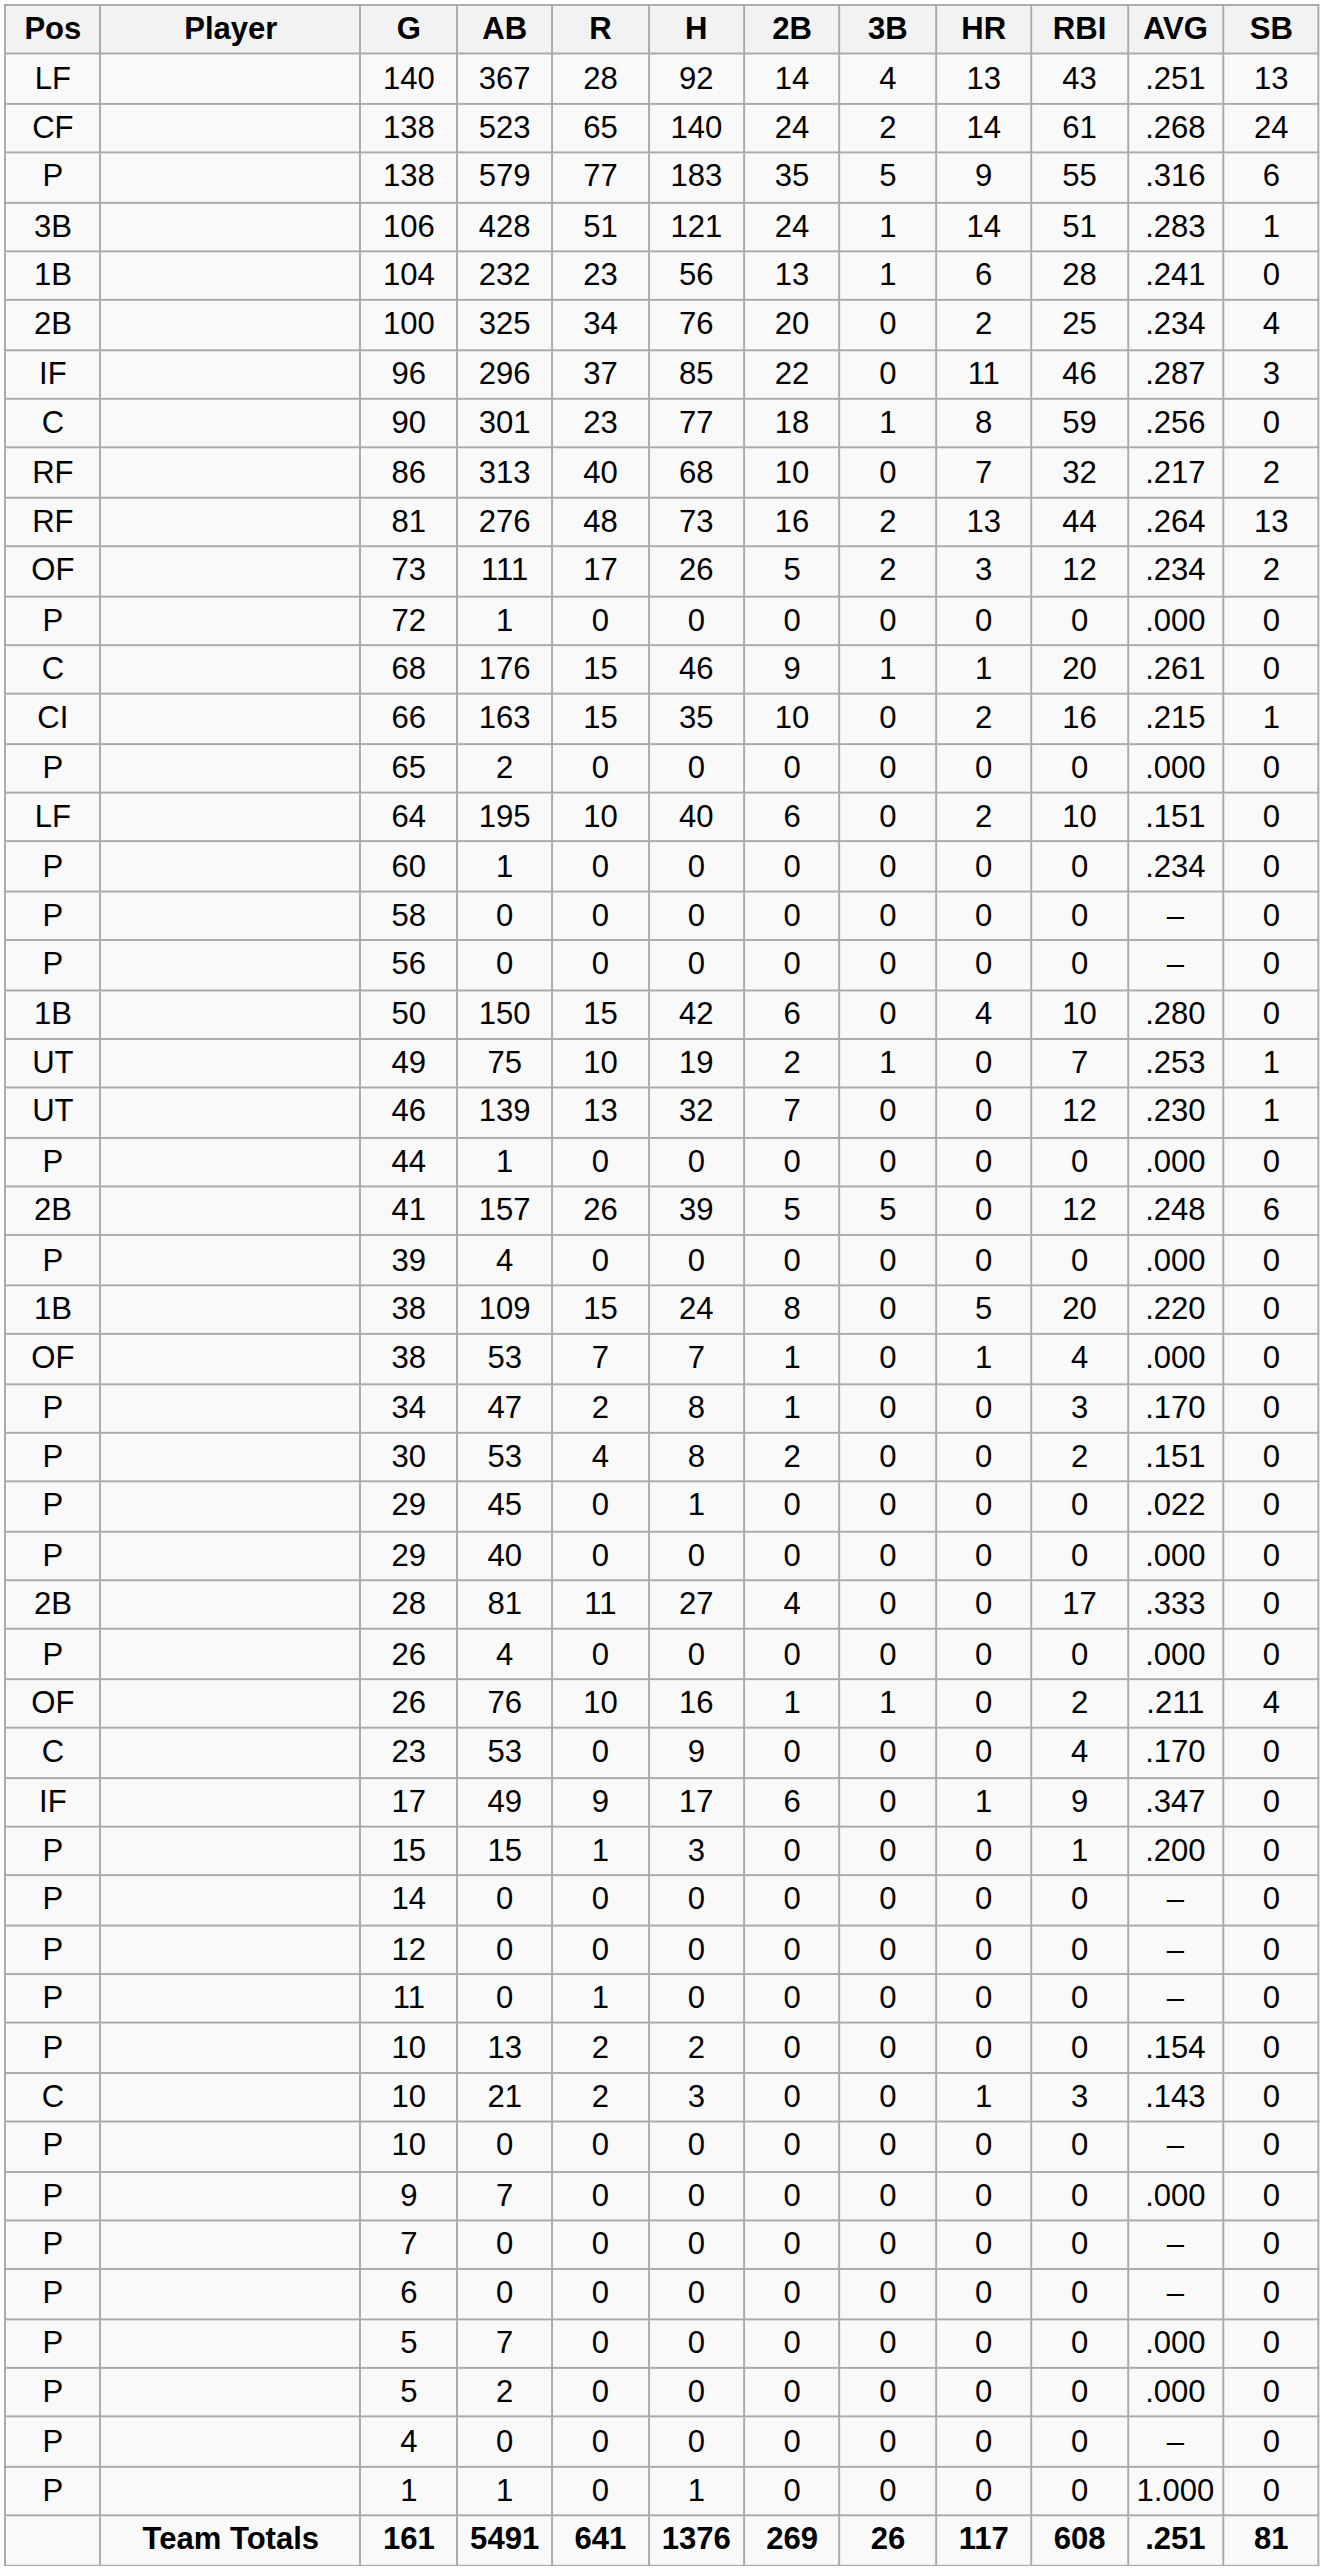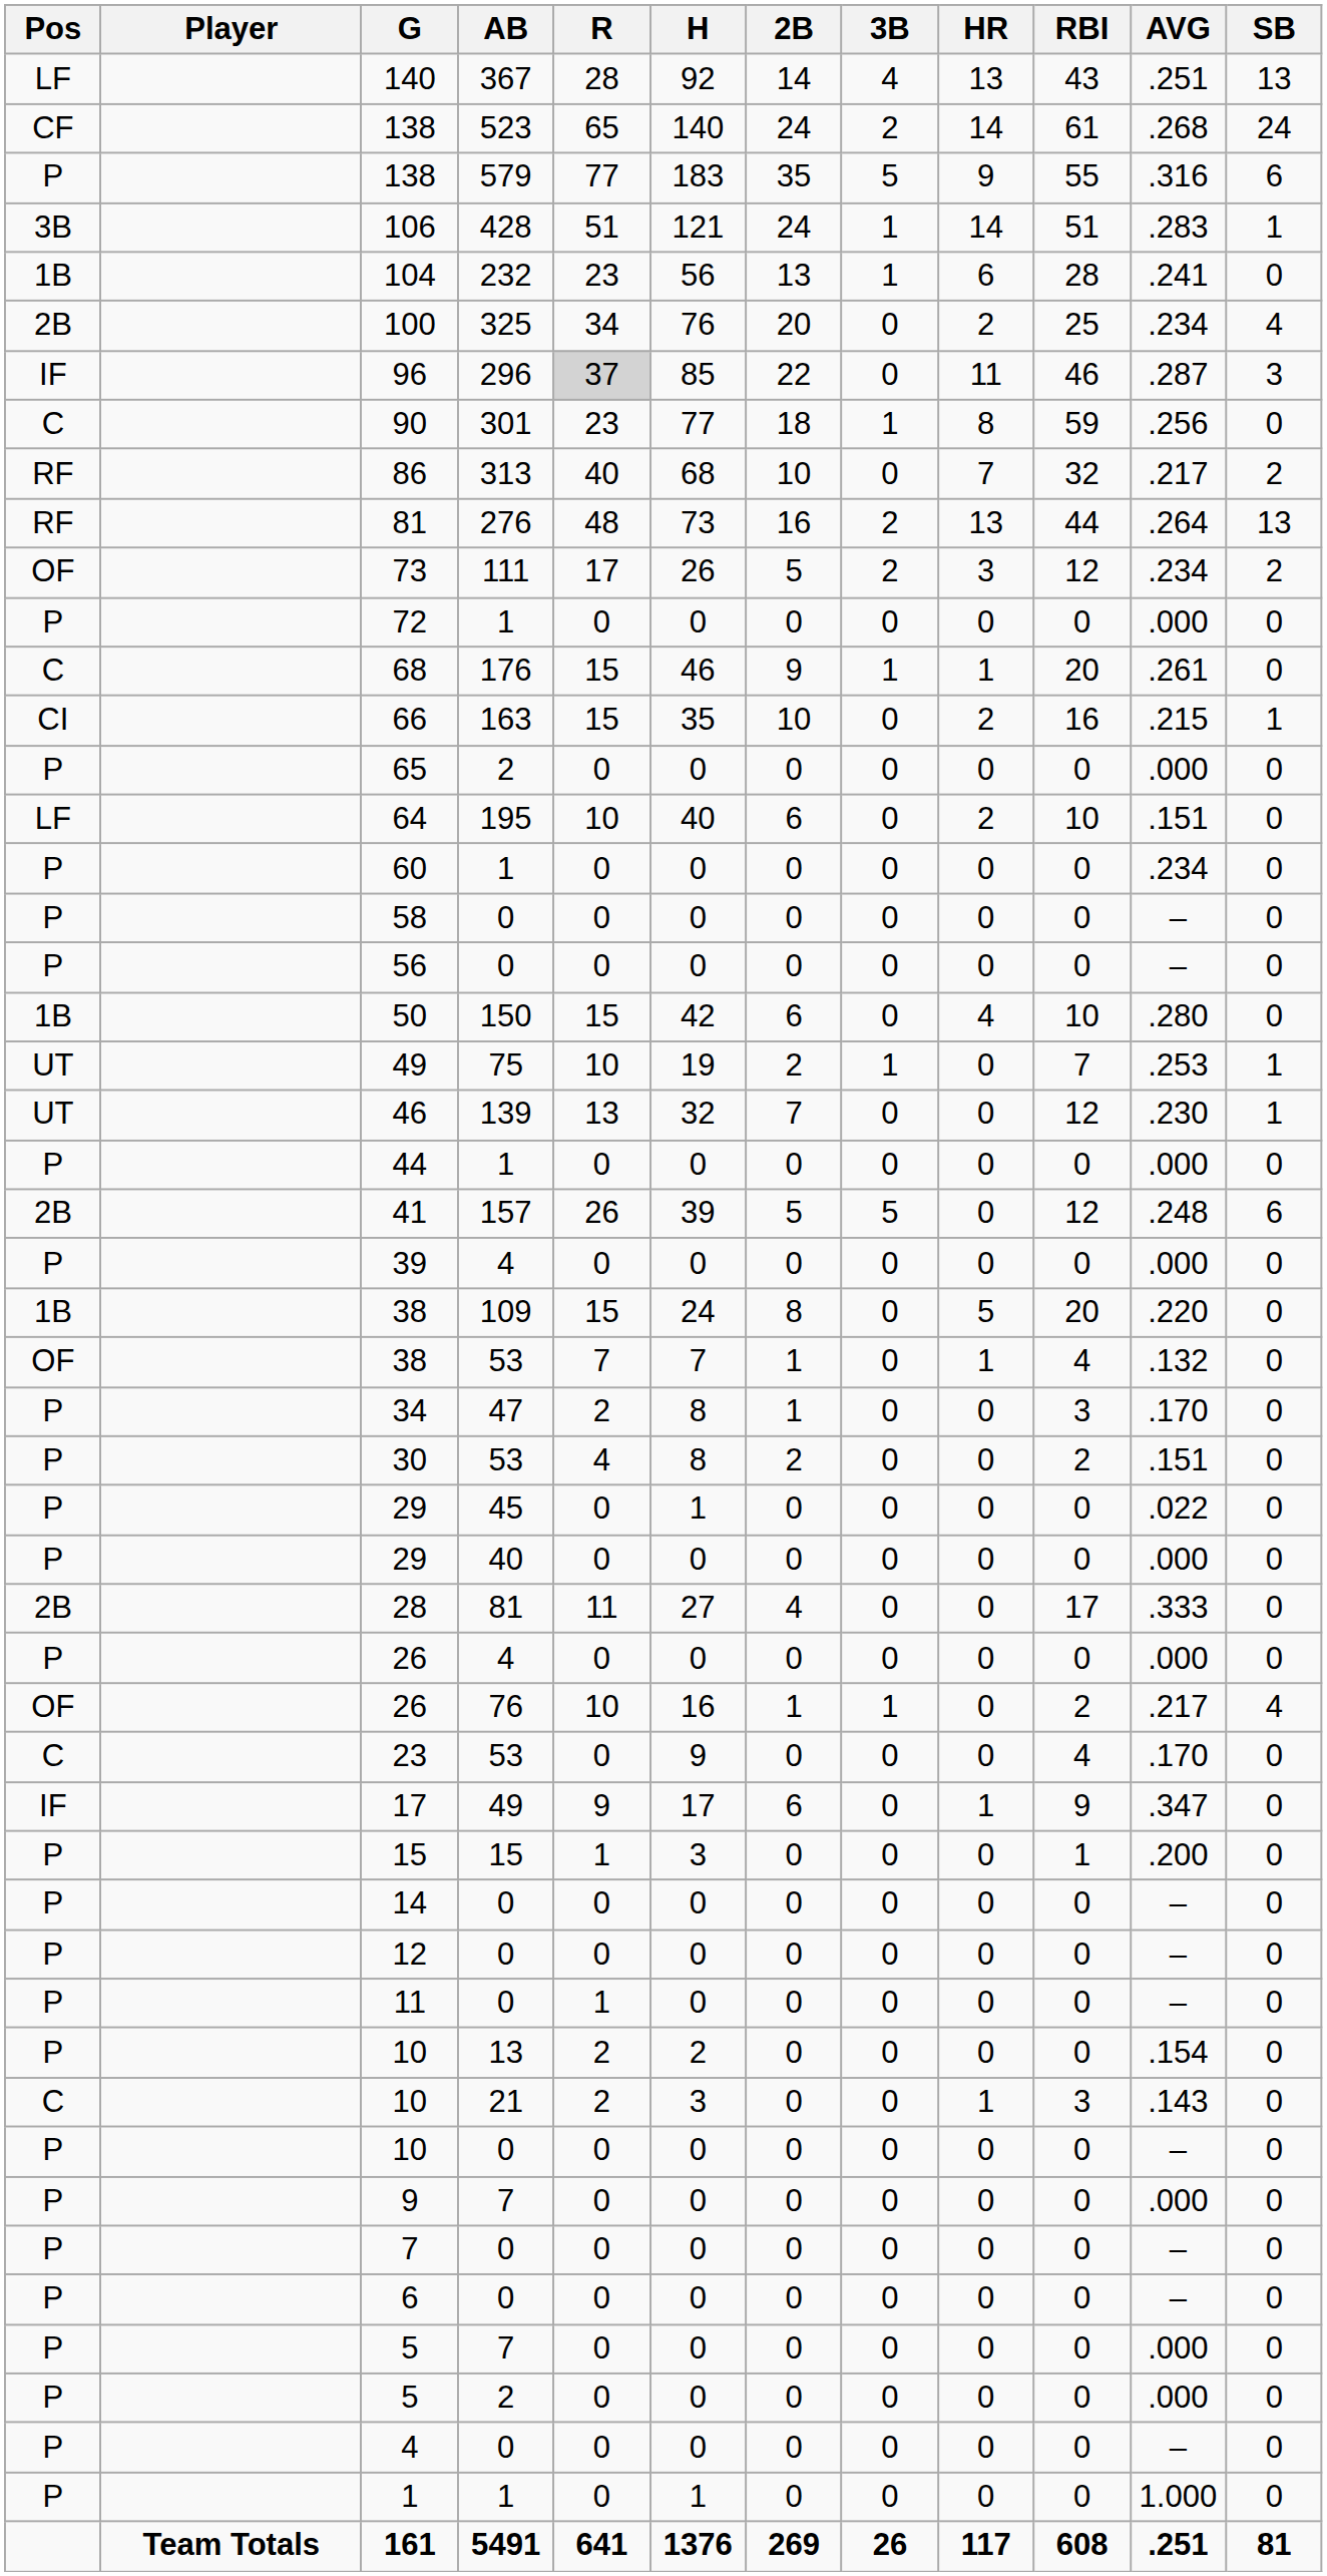96 | R: no background -> lightgrey background
38 / 53 | AVG: .000 -> .132
26 / 76 | AVG: .211 -> .217
